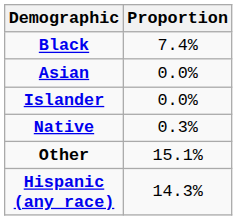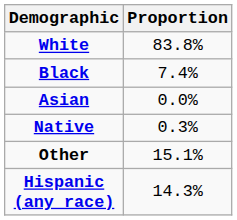+ row: White | 83.8%
- row: Islander | 0.0%
